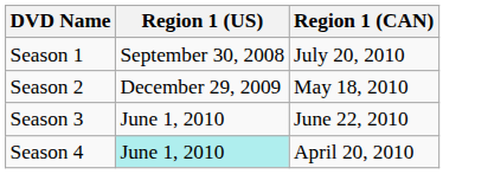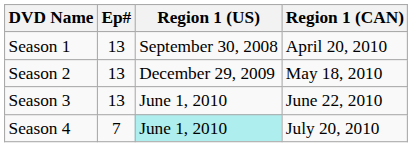+ column: Ep# | 13 | 13 | 13 | 7
Season 1 | Region 1 (CAN): July 20, 2010 -> April 20, 2010
Season 4 | Region 1 (CAN): April 20, 2010 -> July 20, 2010
